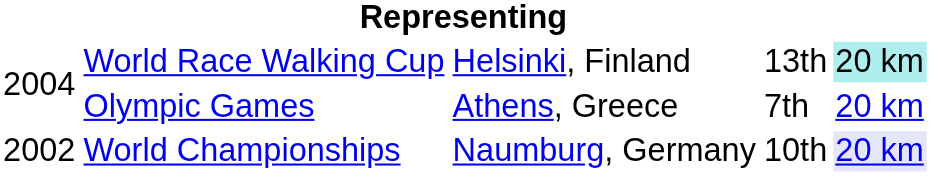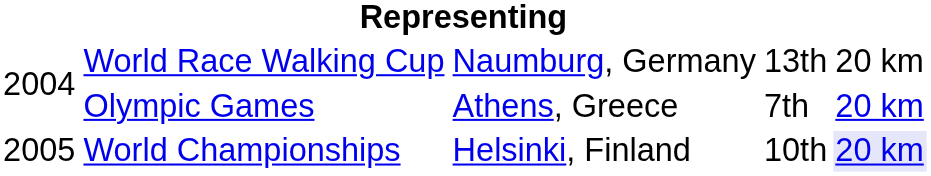World Race Walking Cup | column 3: Helsinki, Finland -> Naumburg, Germany
World Race Walking Cup | column 5: paleturquoise background -> no background
World Championships | column 1: 2002 -> 2005
World Championships | column 3: Naumburg, Germany -> Helsinki, Finland
